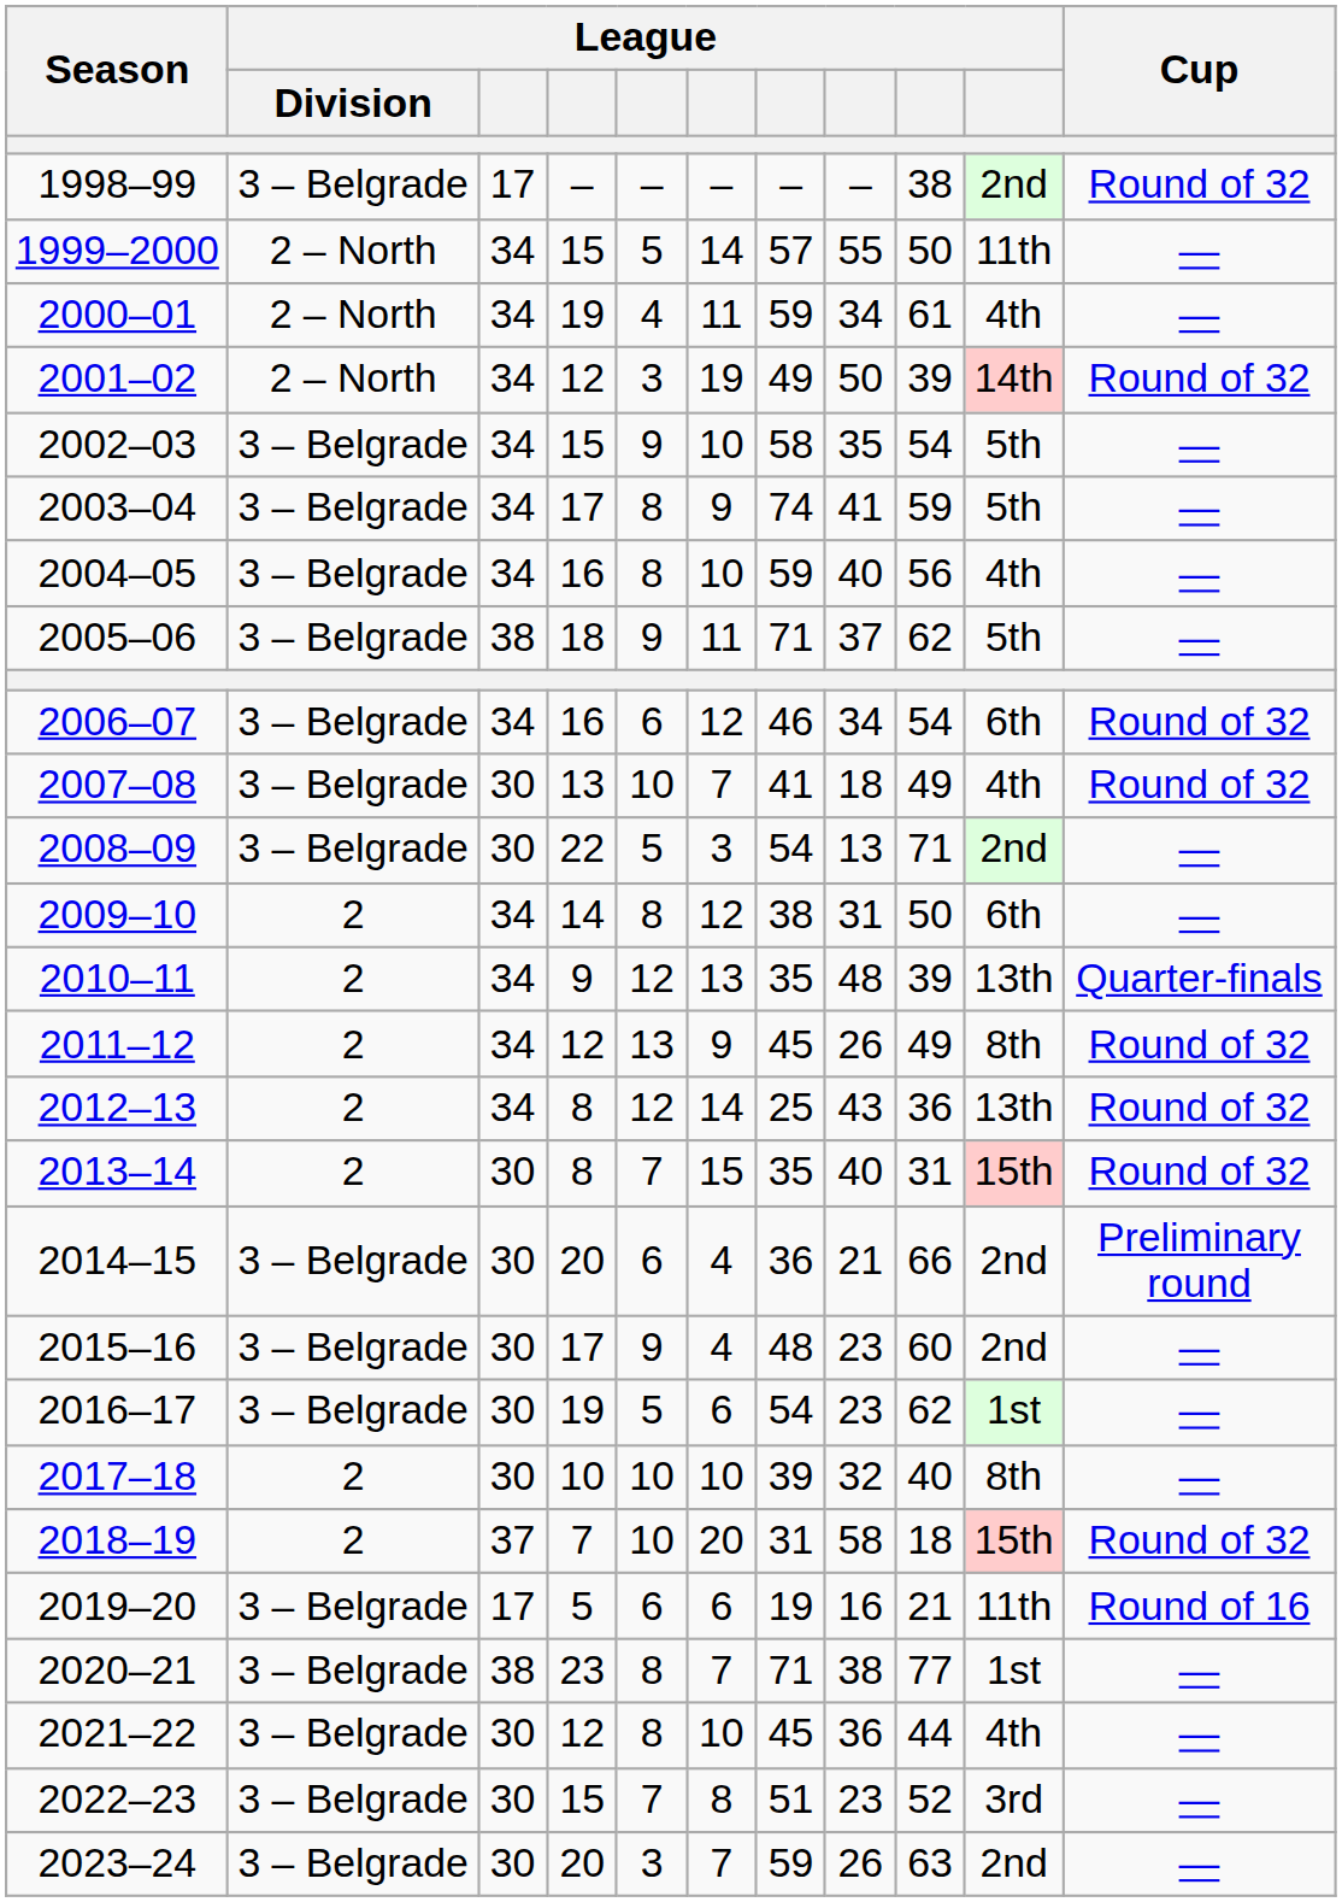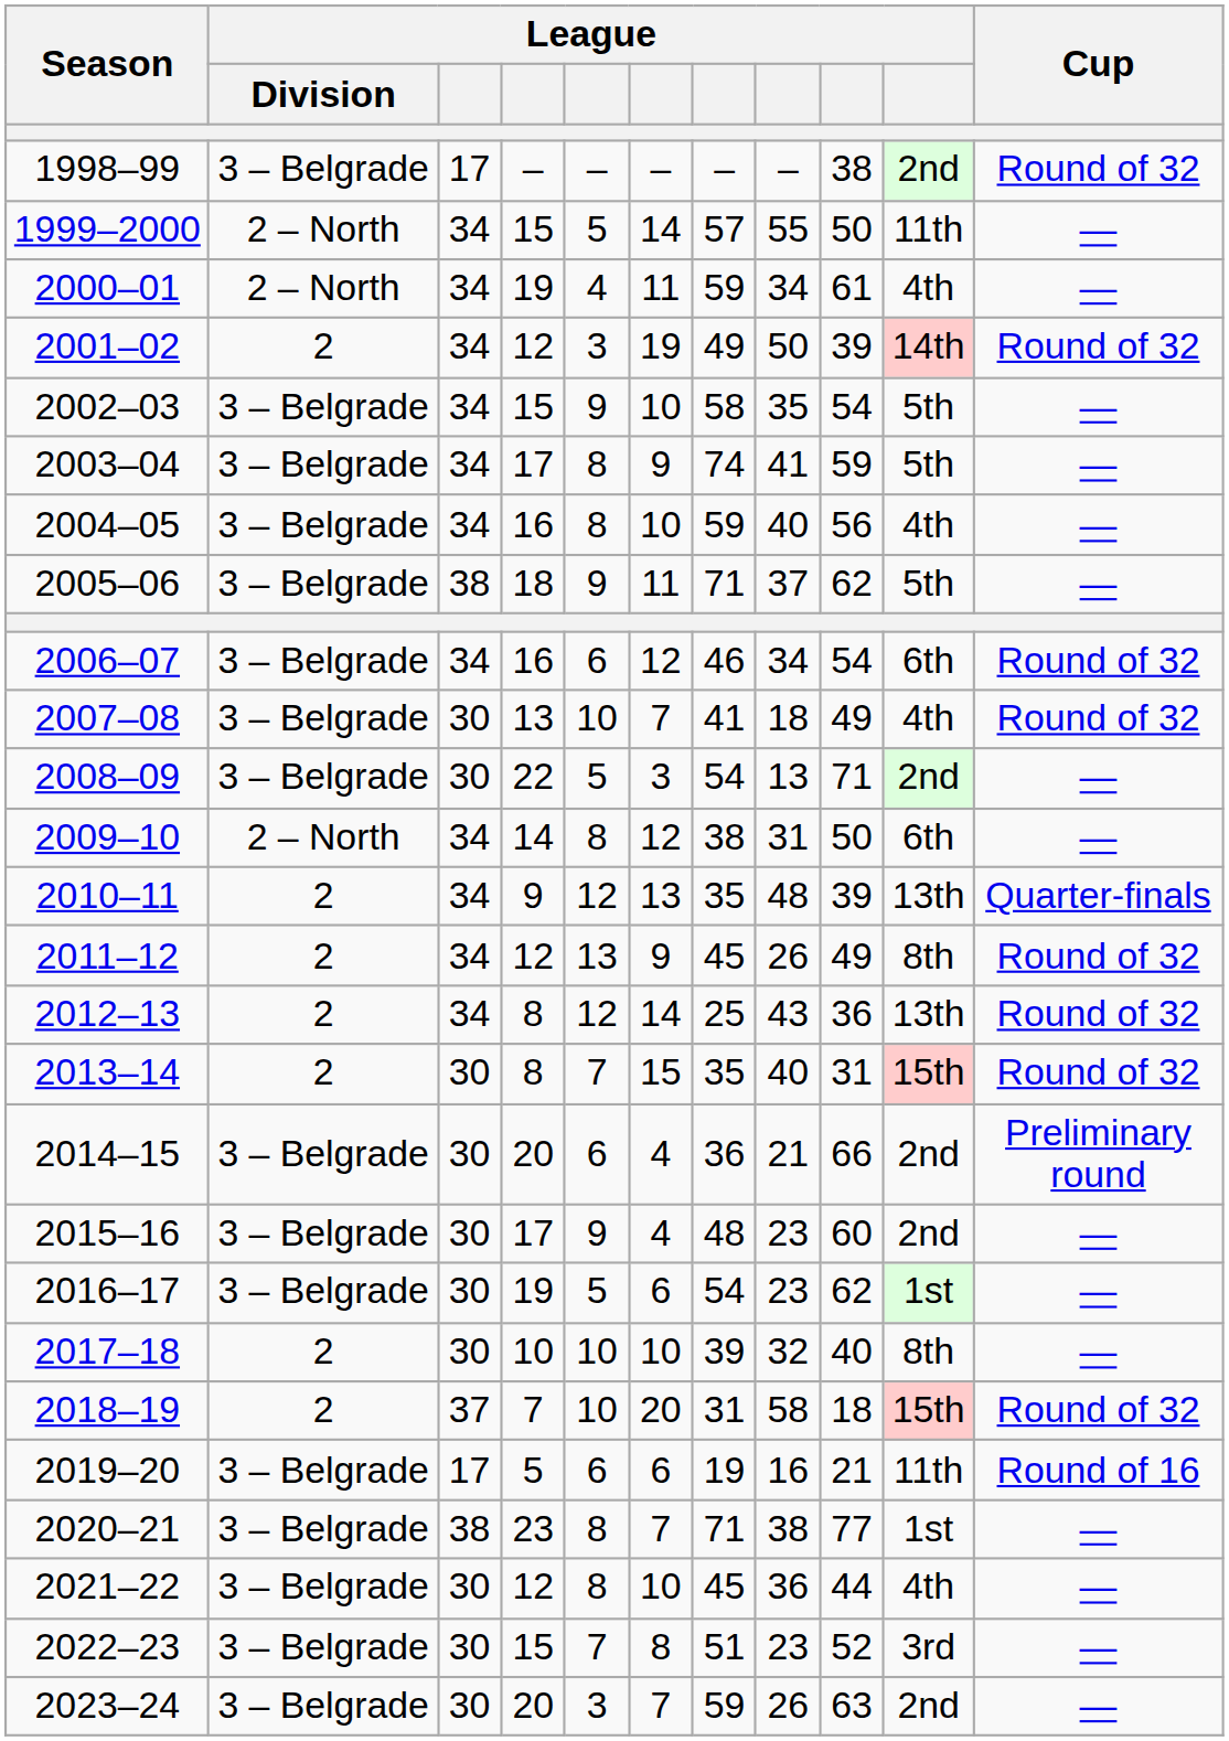2001–02 | League / Division: 2 – North -> 2
2009–10 | League / Division: 2 -> 2 – North
